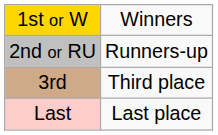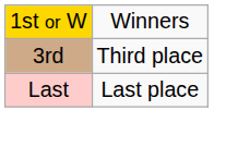- row: 2nd or RU | Runners-up
